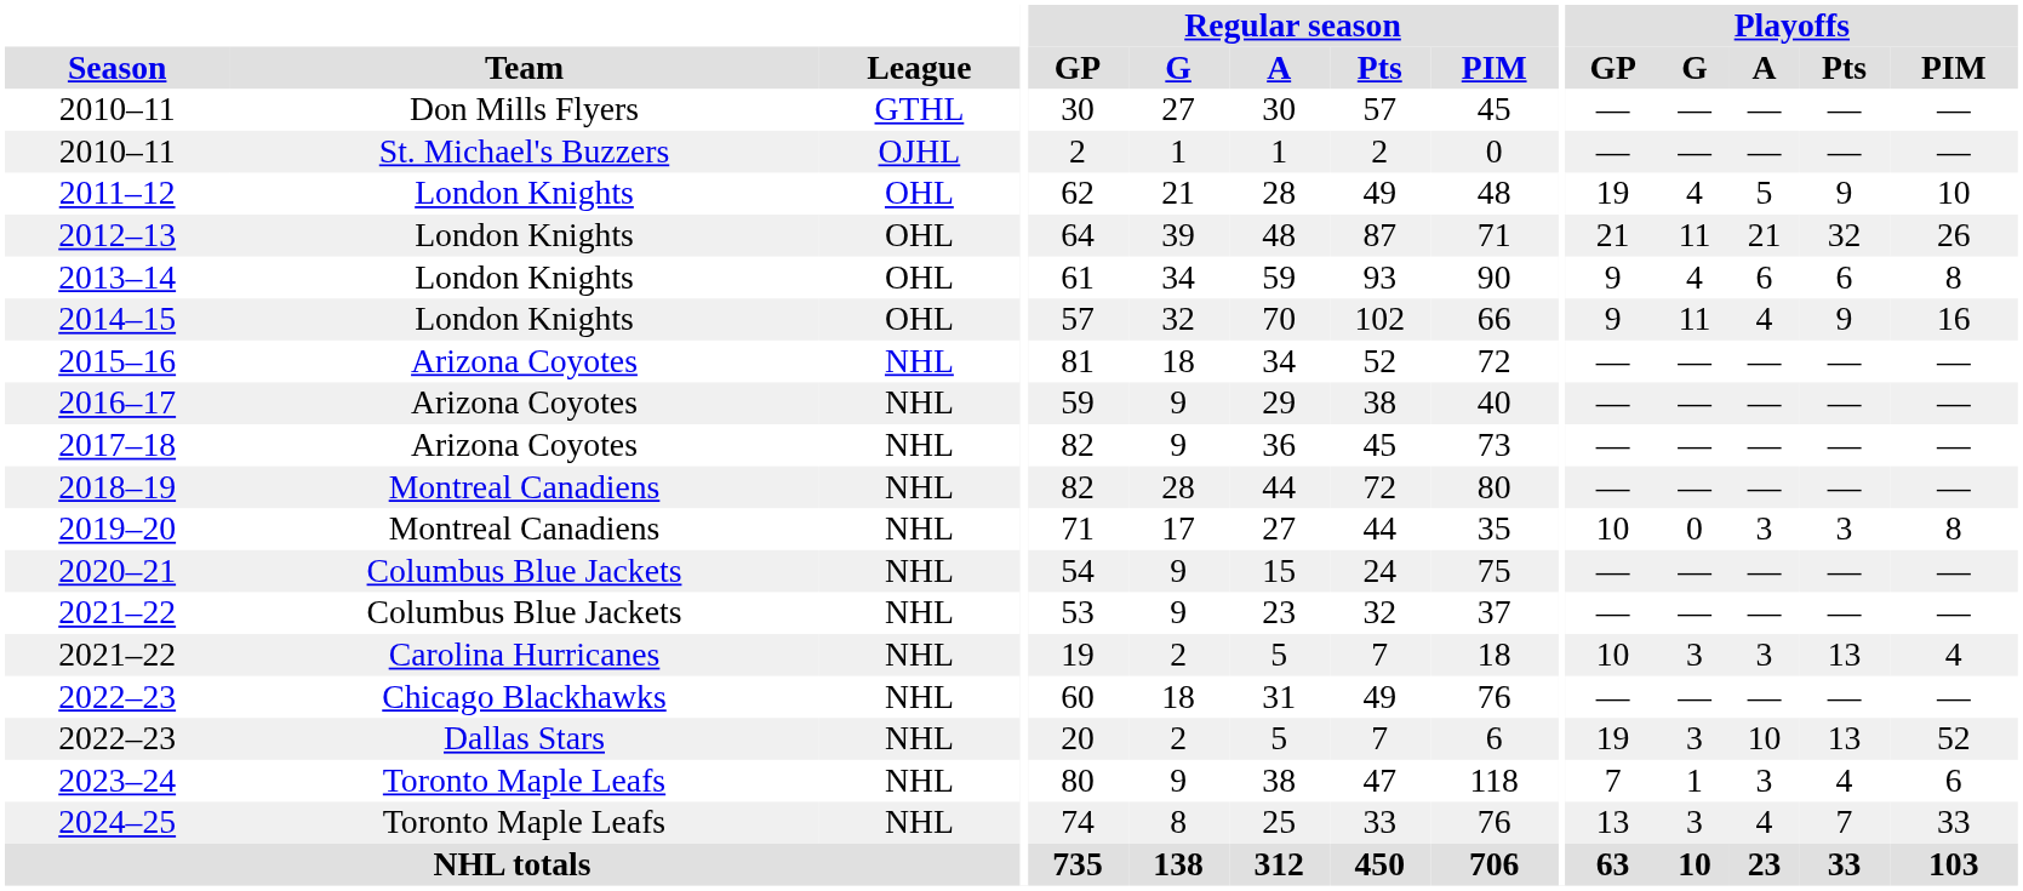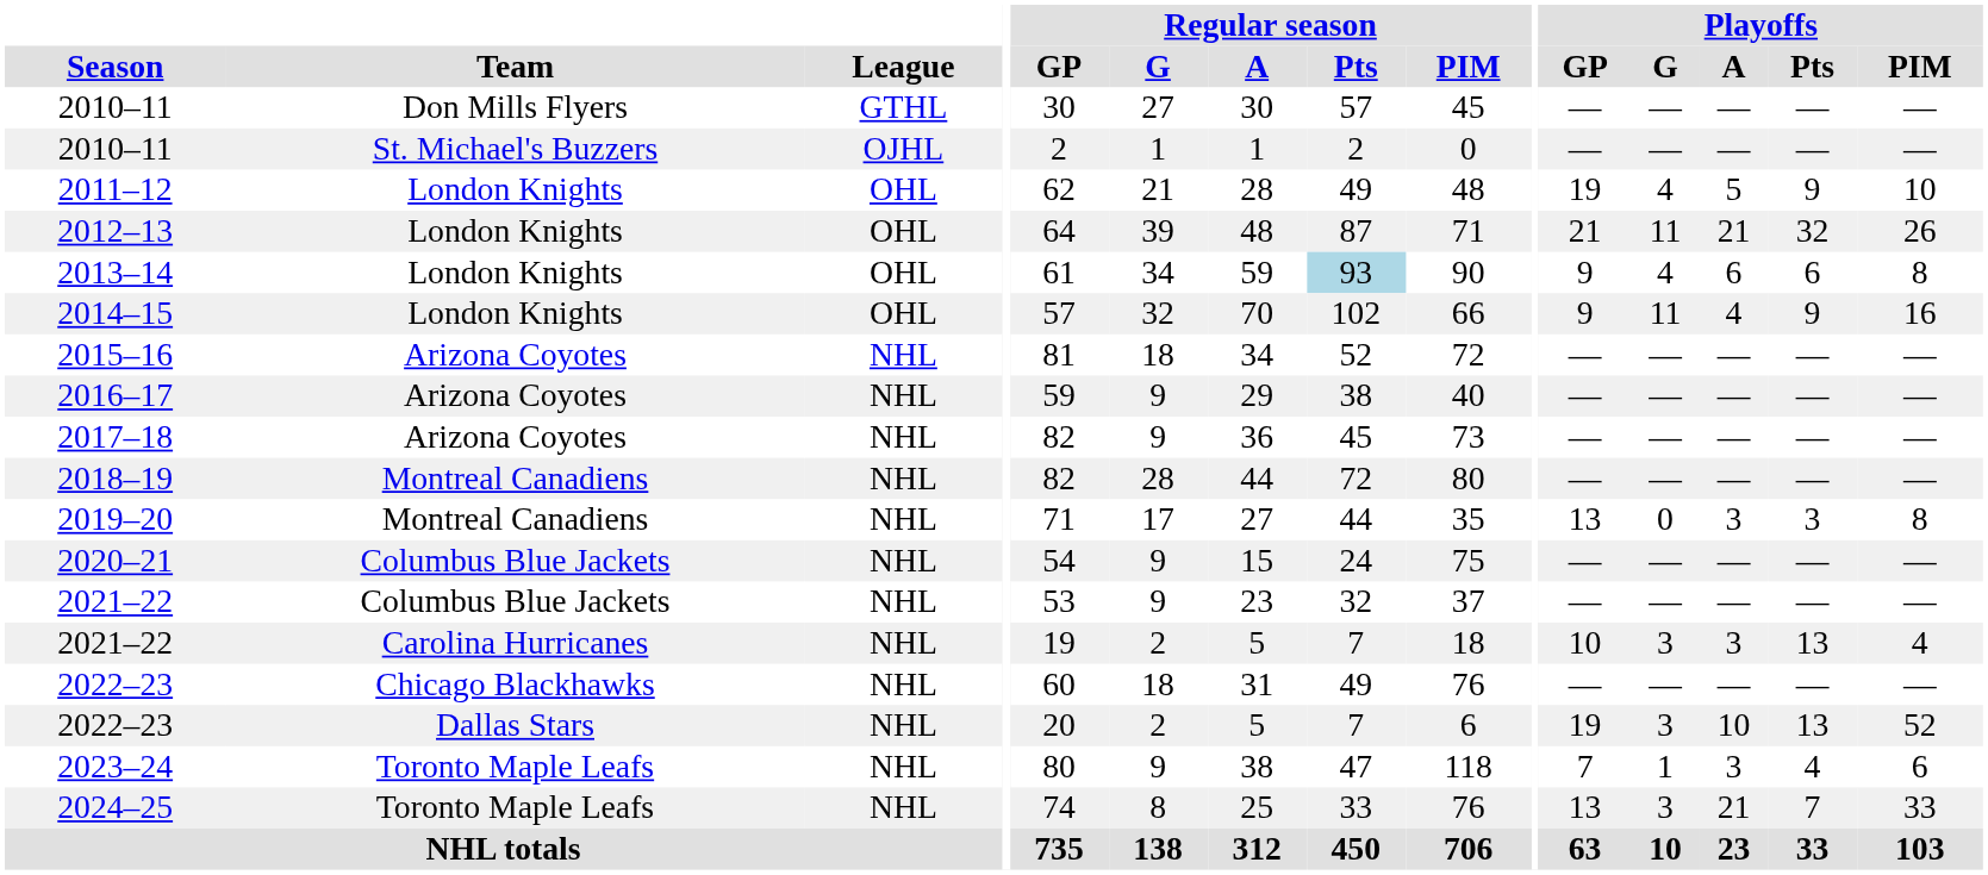2013–14 | Regular season / Pts: no background -> lightblue background
2019–20 | Playoffs / GP: 10 -> 13
2024–25 | Playoffs / A: 4 -> 21
